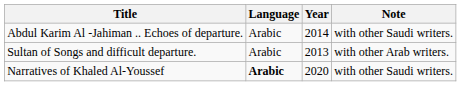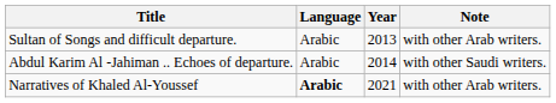rows swapped: Sultan of Songs and difficult departure. <-> Abdul Karim Al -Jahiman .. Echoes of departure.
Narratives of Khaled Al-Youssef | Year: 2020 -> 2021
Narratives of Khaled Al-Youssef | Note: with other Saudi writers. -> with other Arab writers.
